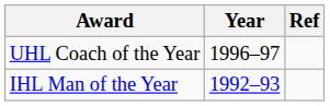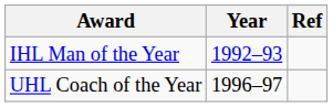rows swapped: IHL Man of the Year <-> UHL Coach of the Year
